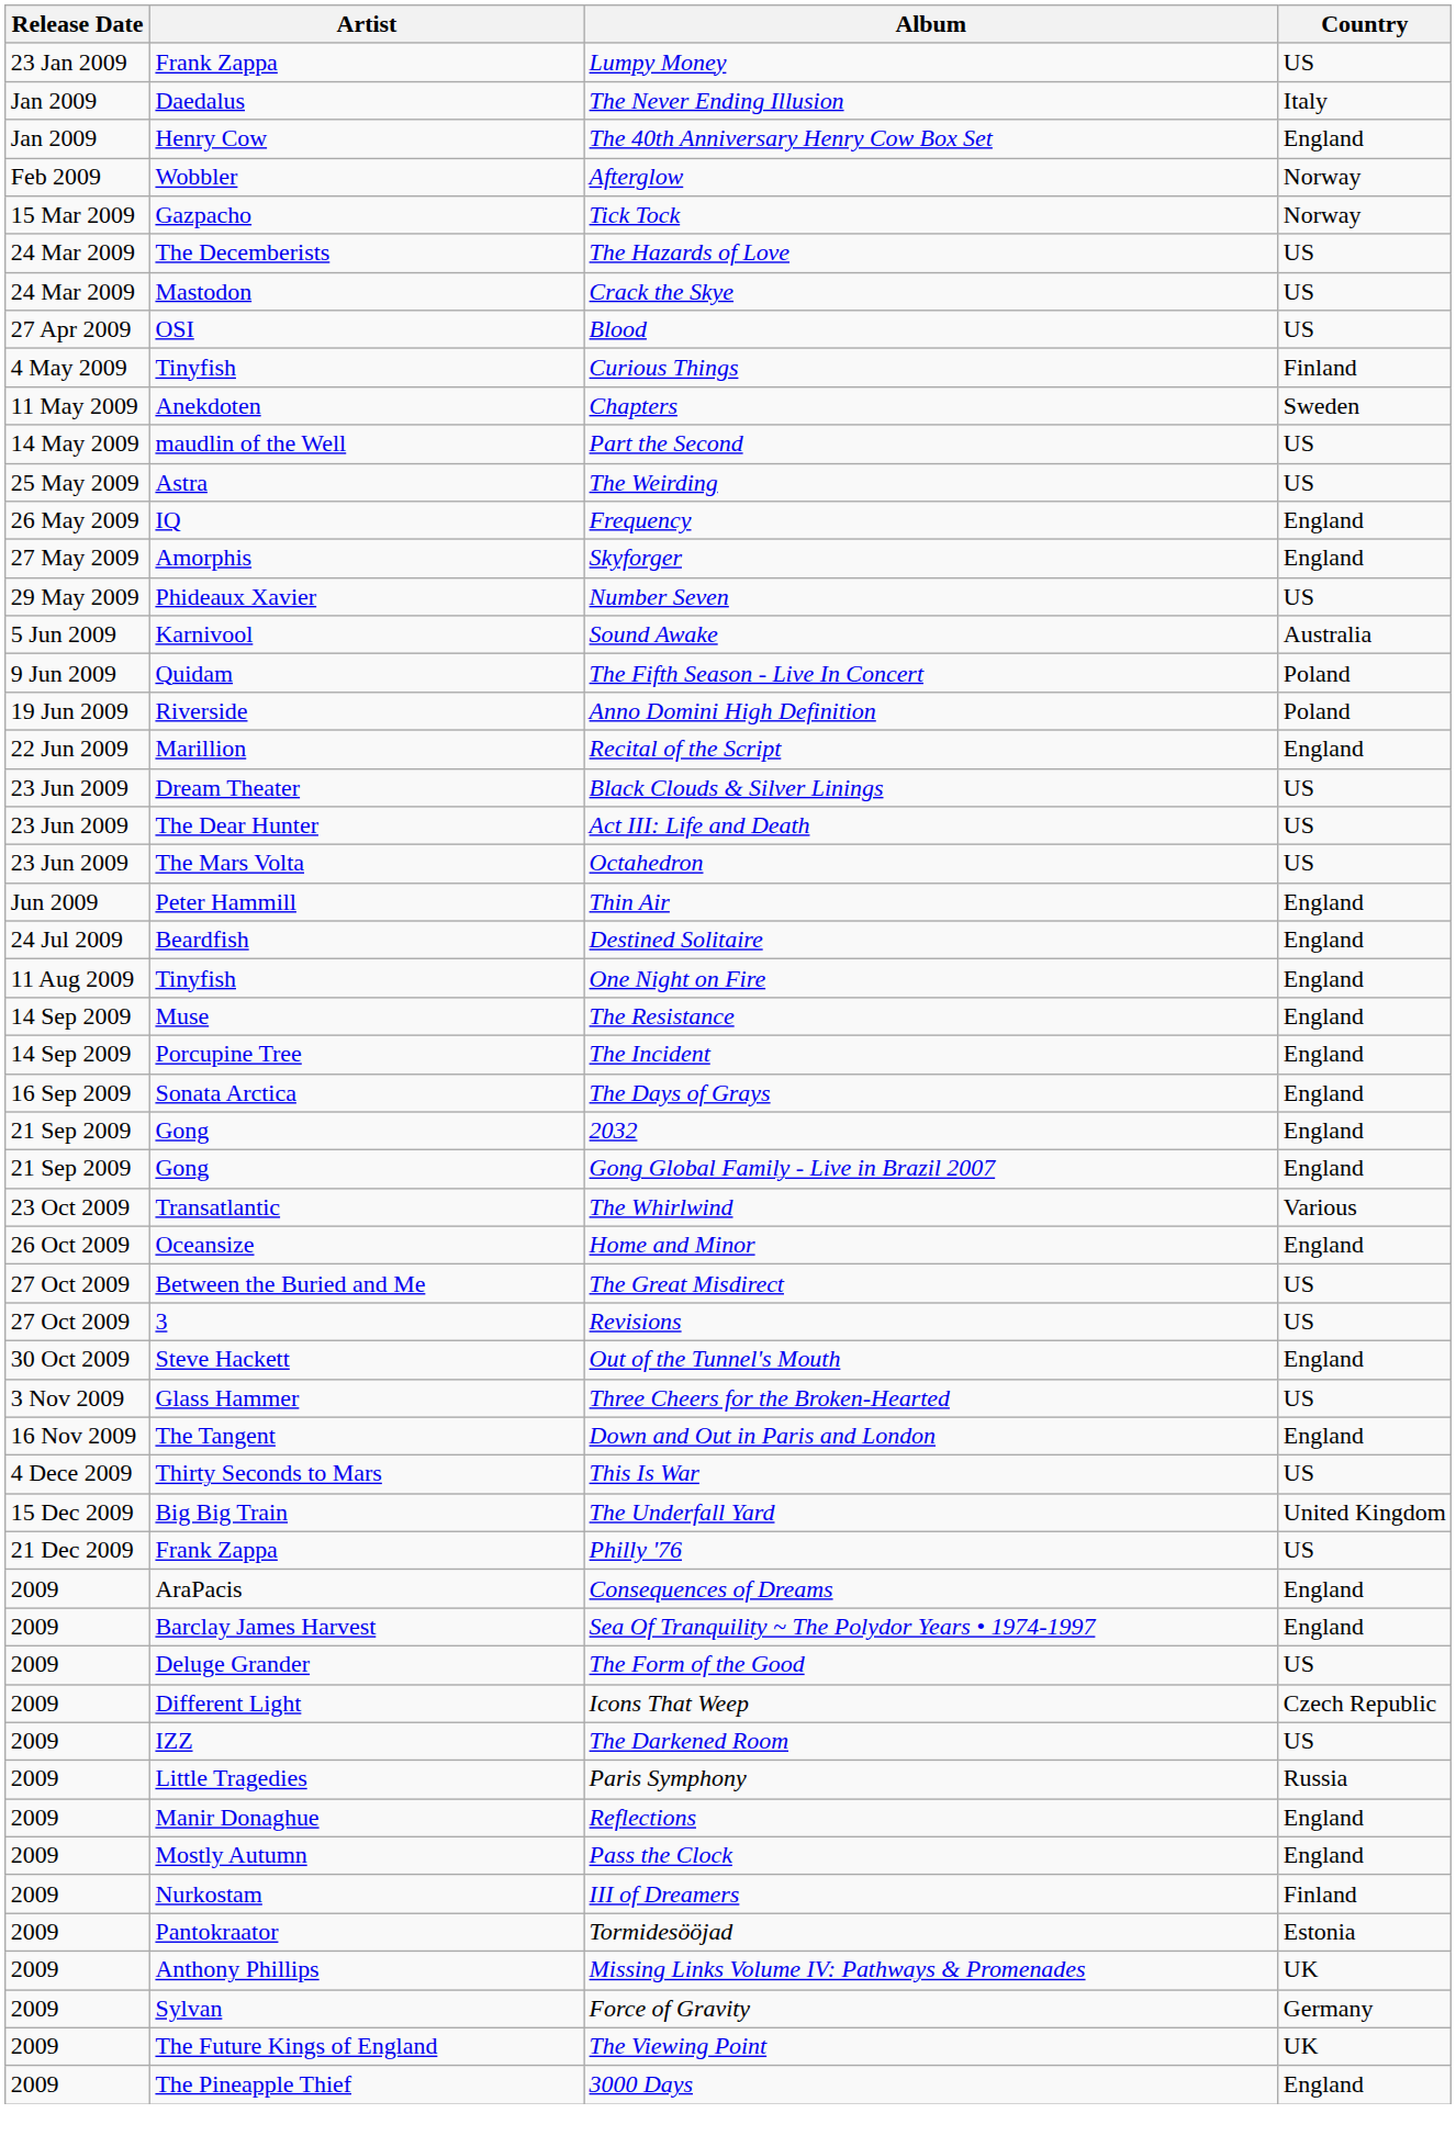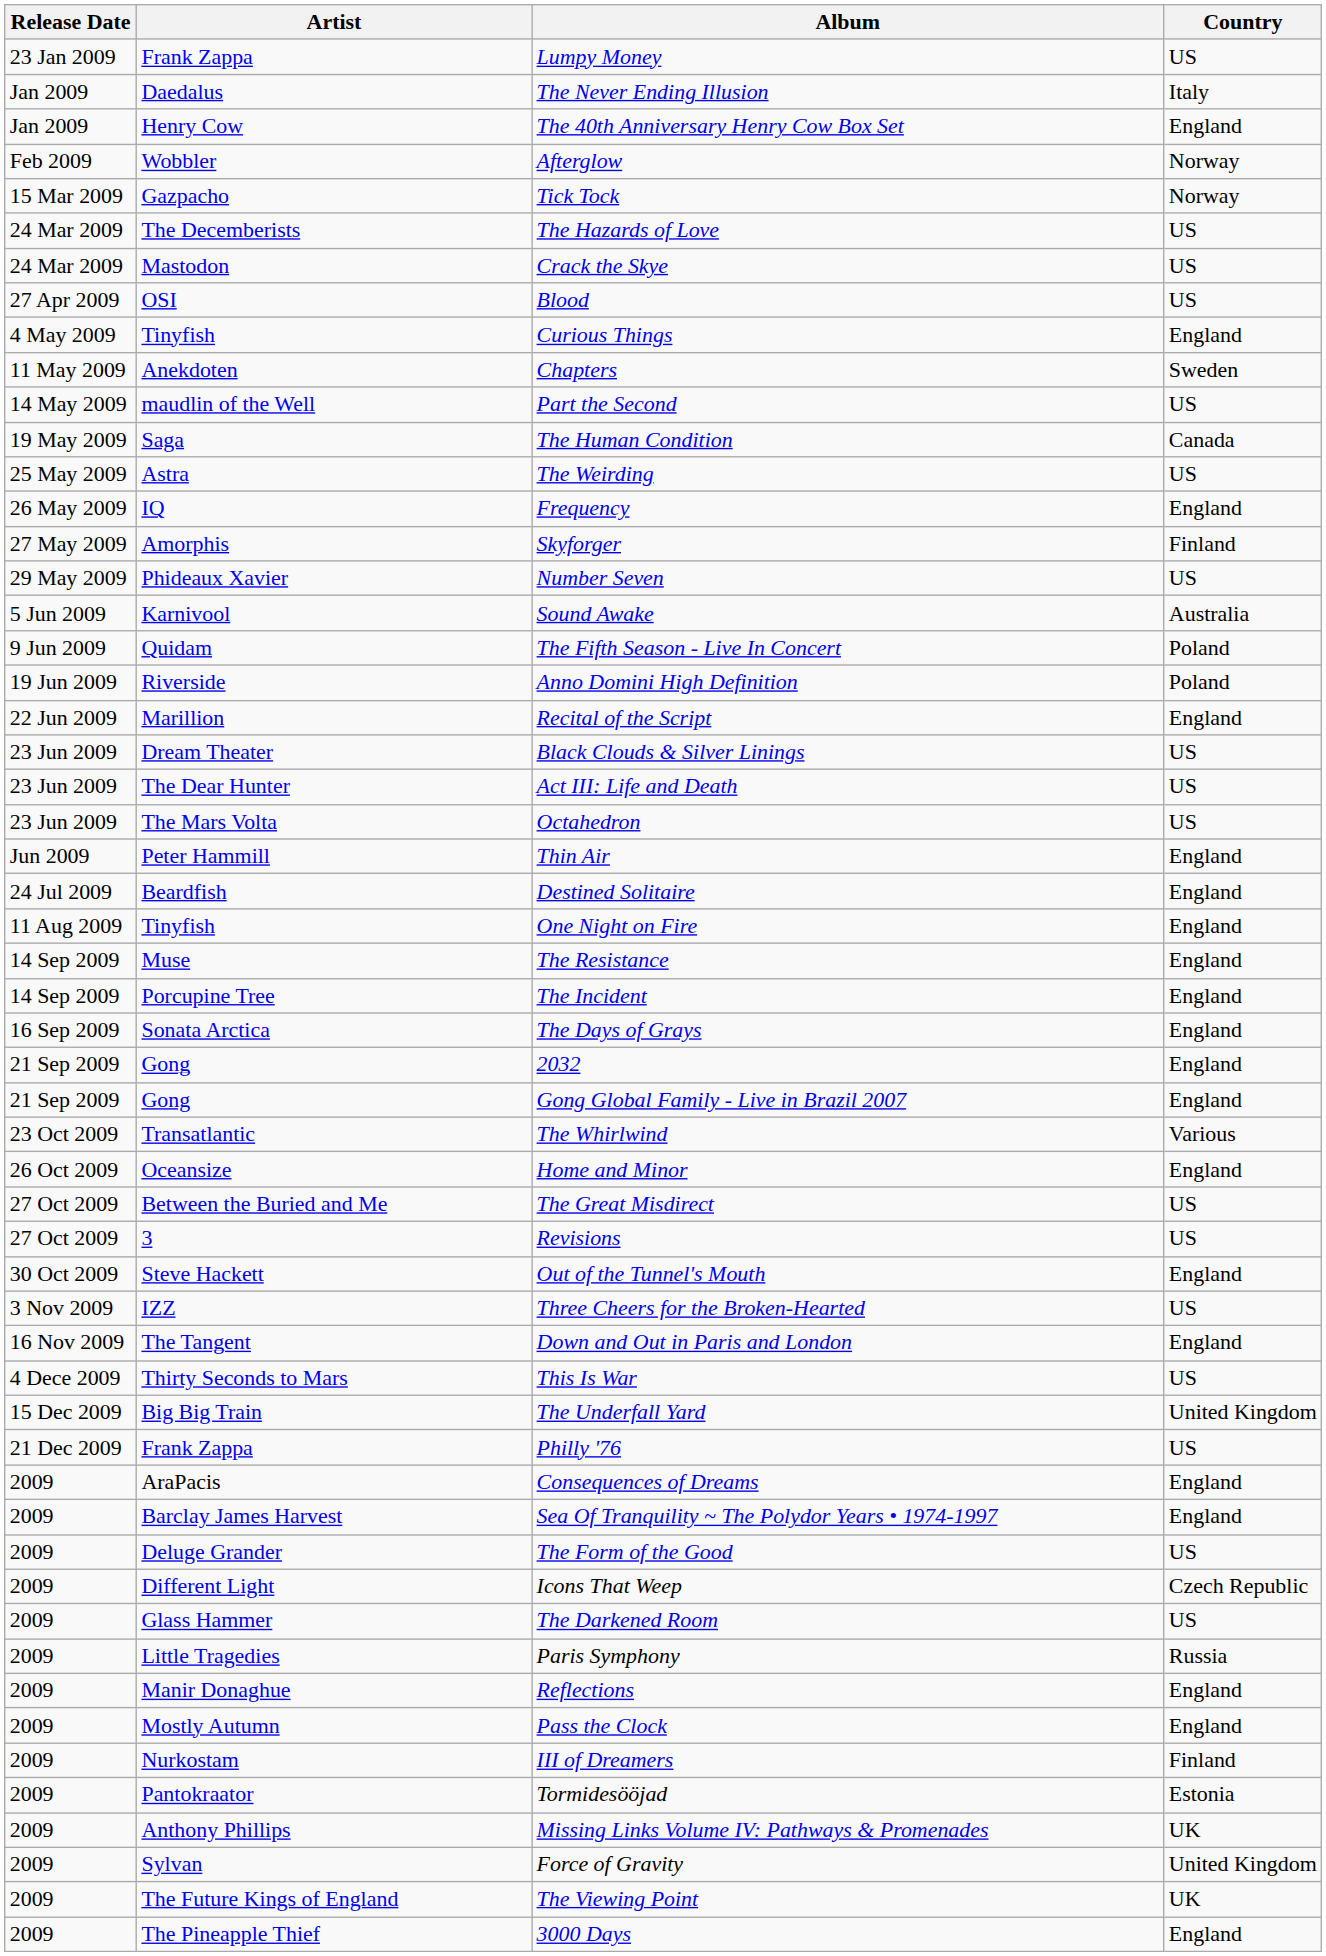Curious Things | Country: Finland -> England
+ row: 19 May 2009 | Saga | The Human Condition | Canada
Skyforger | Country: England -> Finland
Three Cheers for the Broken-Hearted | Artist: Glass Hammer -> IZZ
The Darkened Room | Artist: IZZ -> Glass Hammer
Force of Gravity | Country: Germany -> United Kingdom
